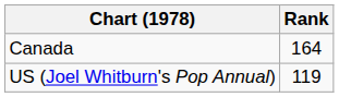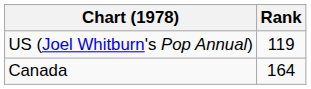rows swapped: Canada <-> US (Joel Whitburn's Pop Annual)
